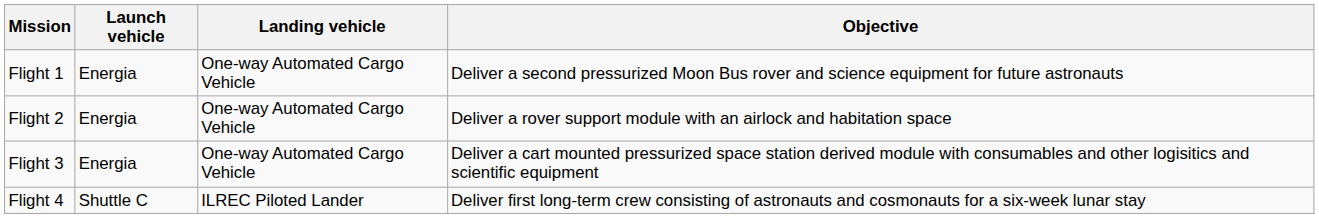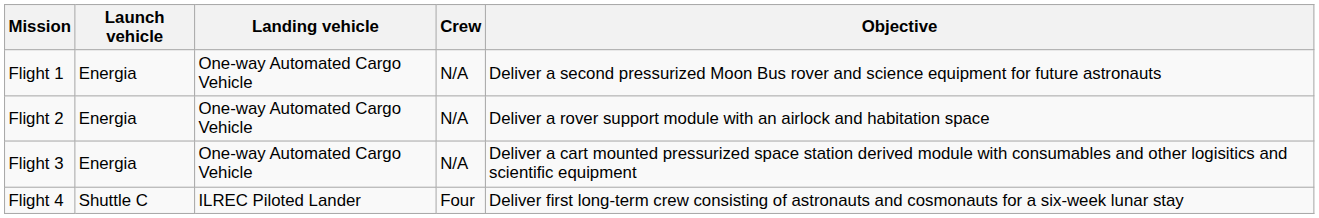+ column: Crew | N/A | N/A | N/A | Four
